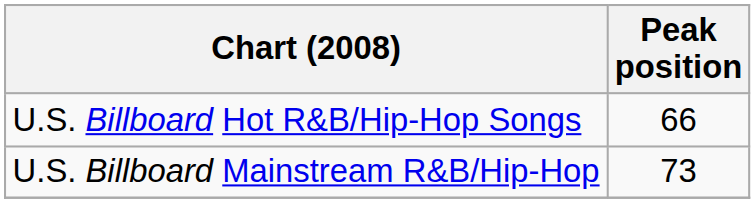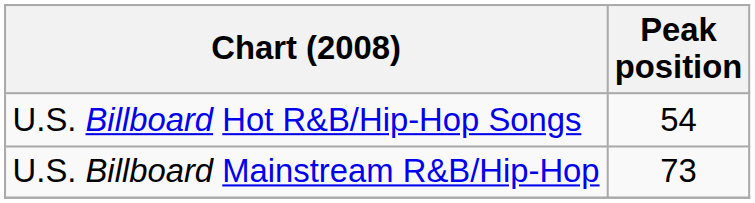U.S. Billboard Hot R&B/Hip-Hop Songs | Peak position: 66 -> 54
